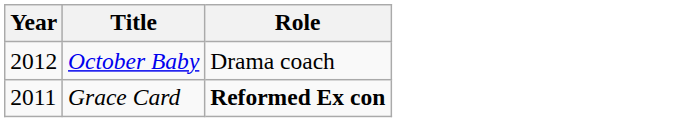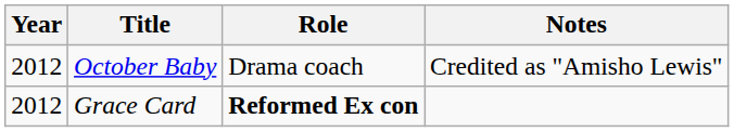+ column: Notes | Credited as "Amisho Lewis"
Grace Card | Year: 2011 -> 2012
